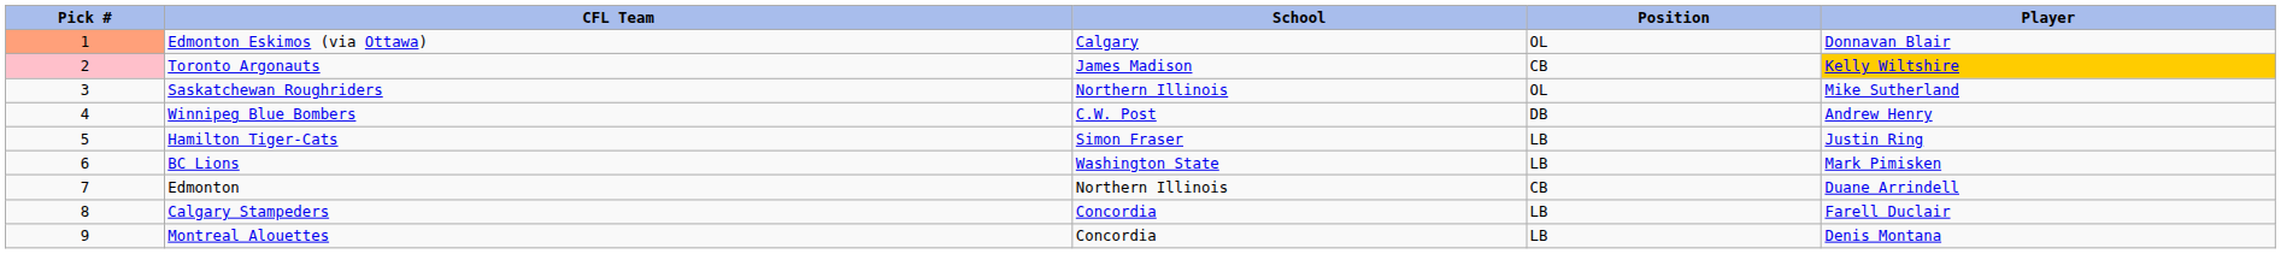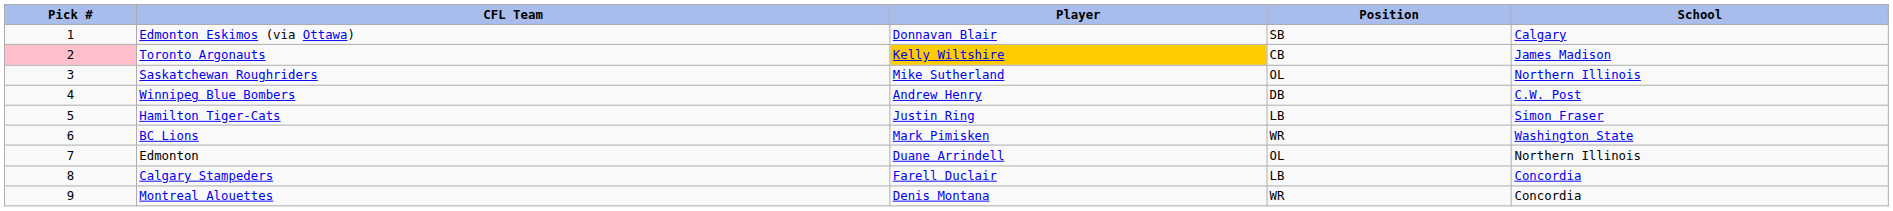columns swapped: Player <-> School
Edmonton Eskimos (via Ottawa) | Pick #: lightsalmon background -> no background
Edmonton Eskimos (via Ottawa) | Position: OL -> SB
BC Lions | Position: LB -> WR
Edmonton | Position: CB -> OL
Montreal Alouettes | Position: LB -> WR
